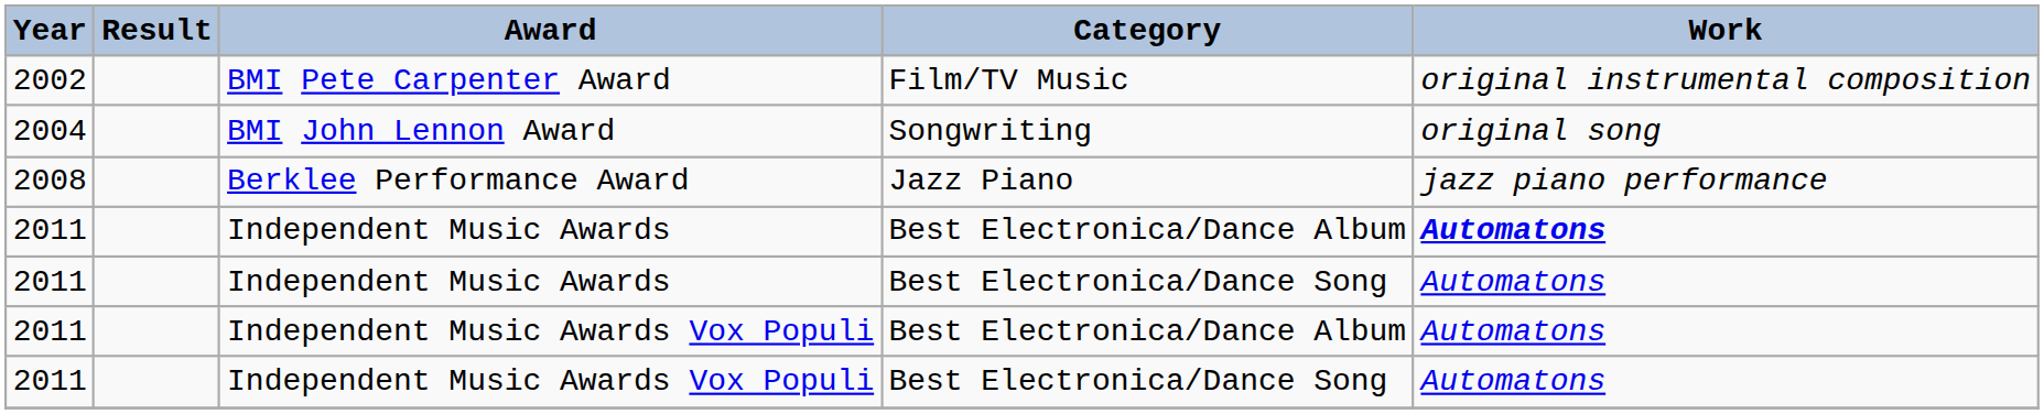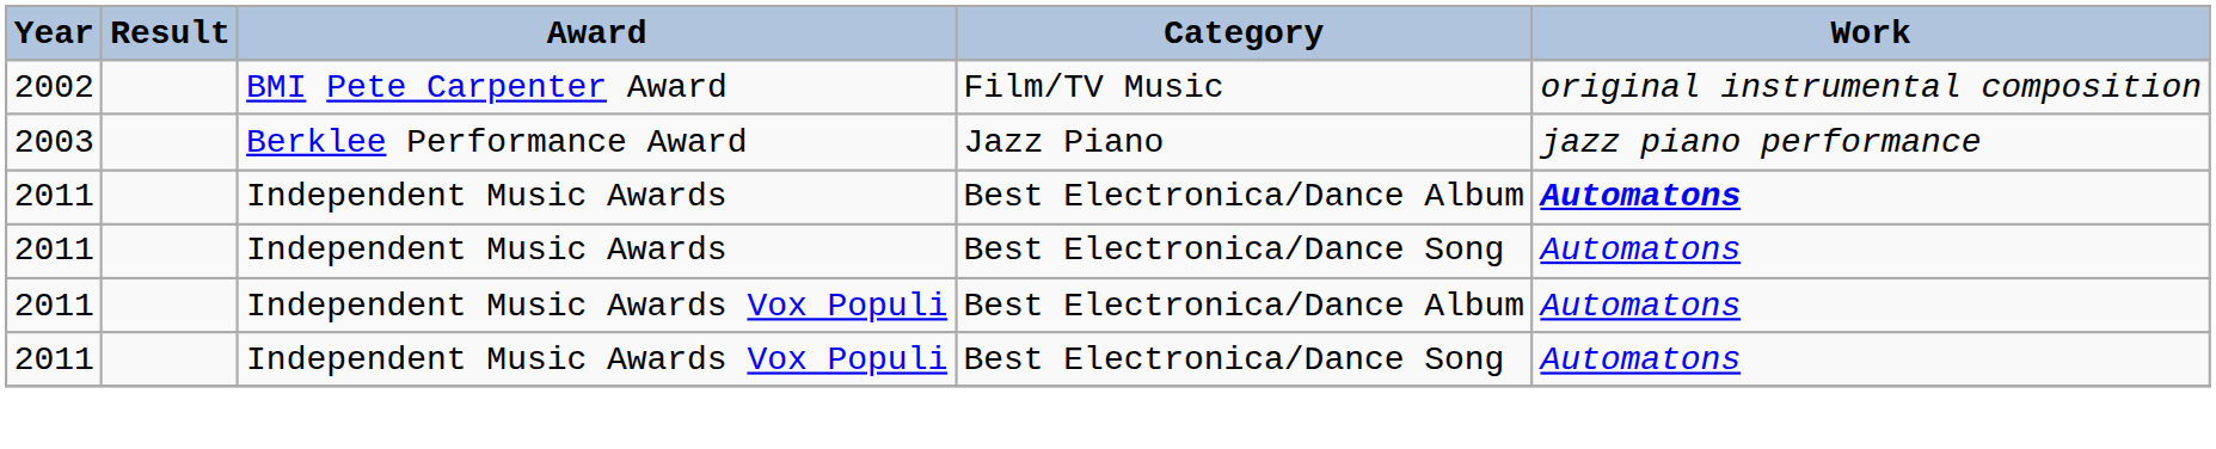- row: 2004 | BMI John Lennon Award | Songwriting | original song
Berklee Performance Award | Year: 2008 -> 2003
